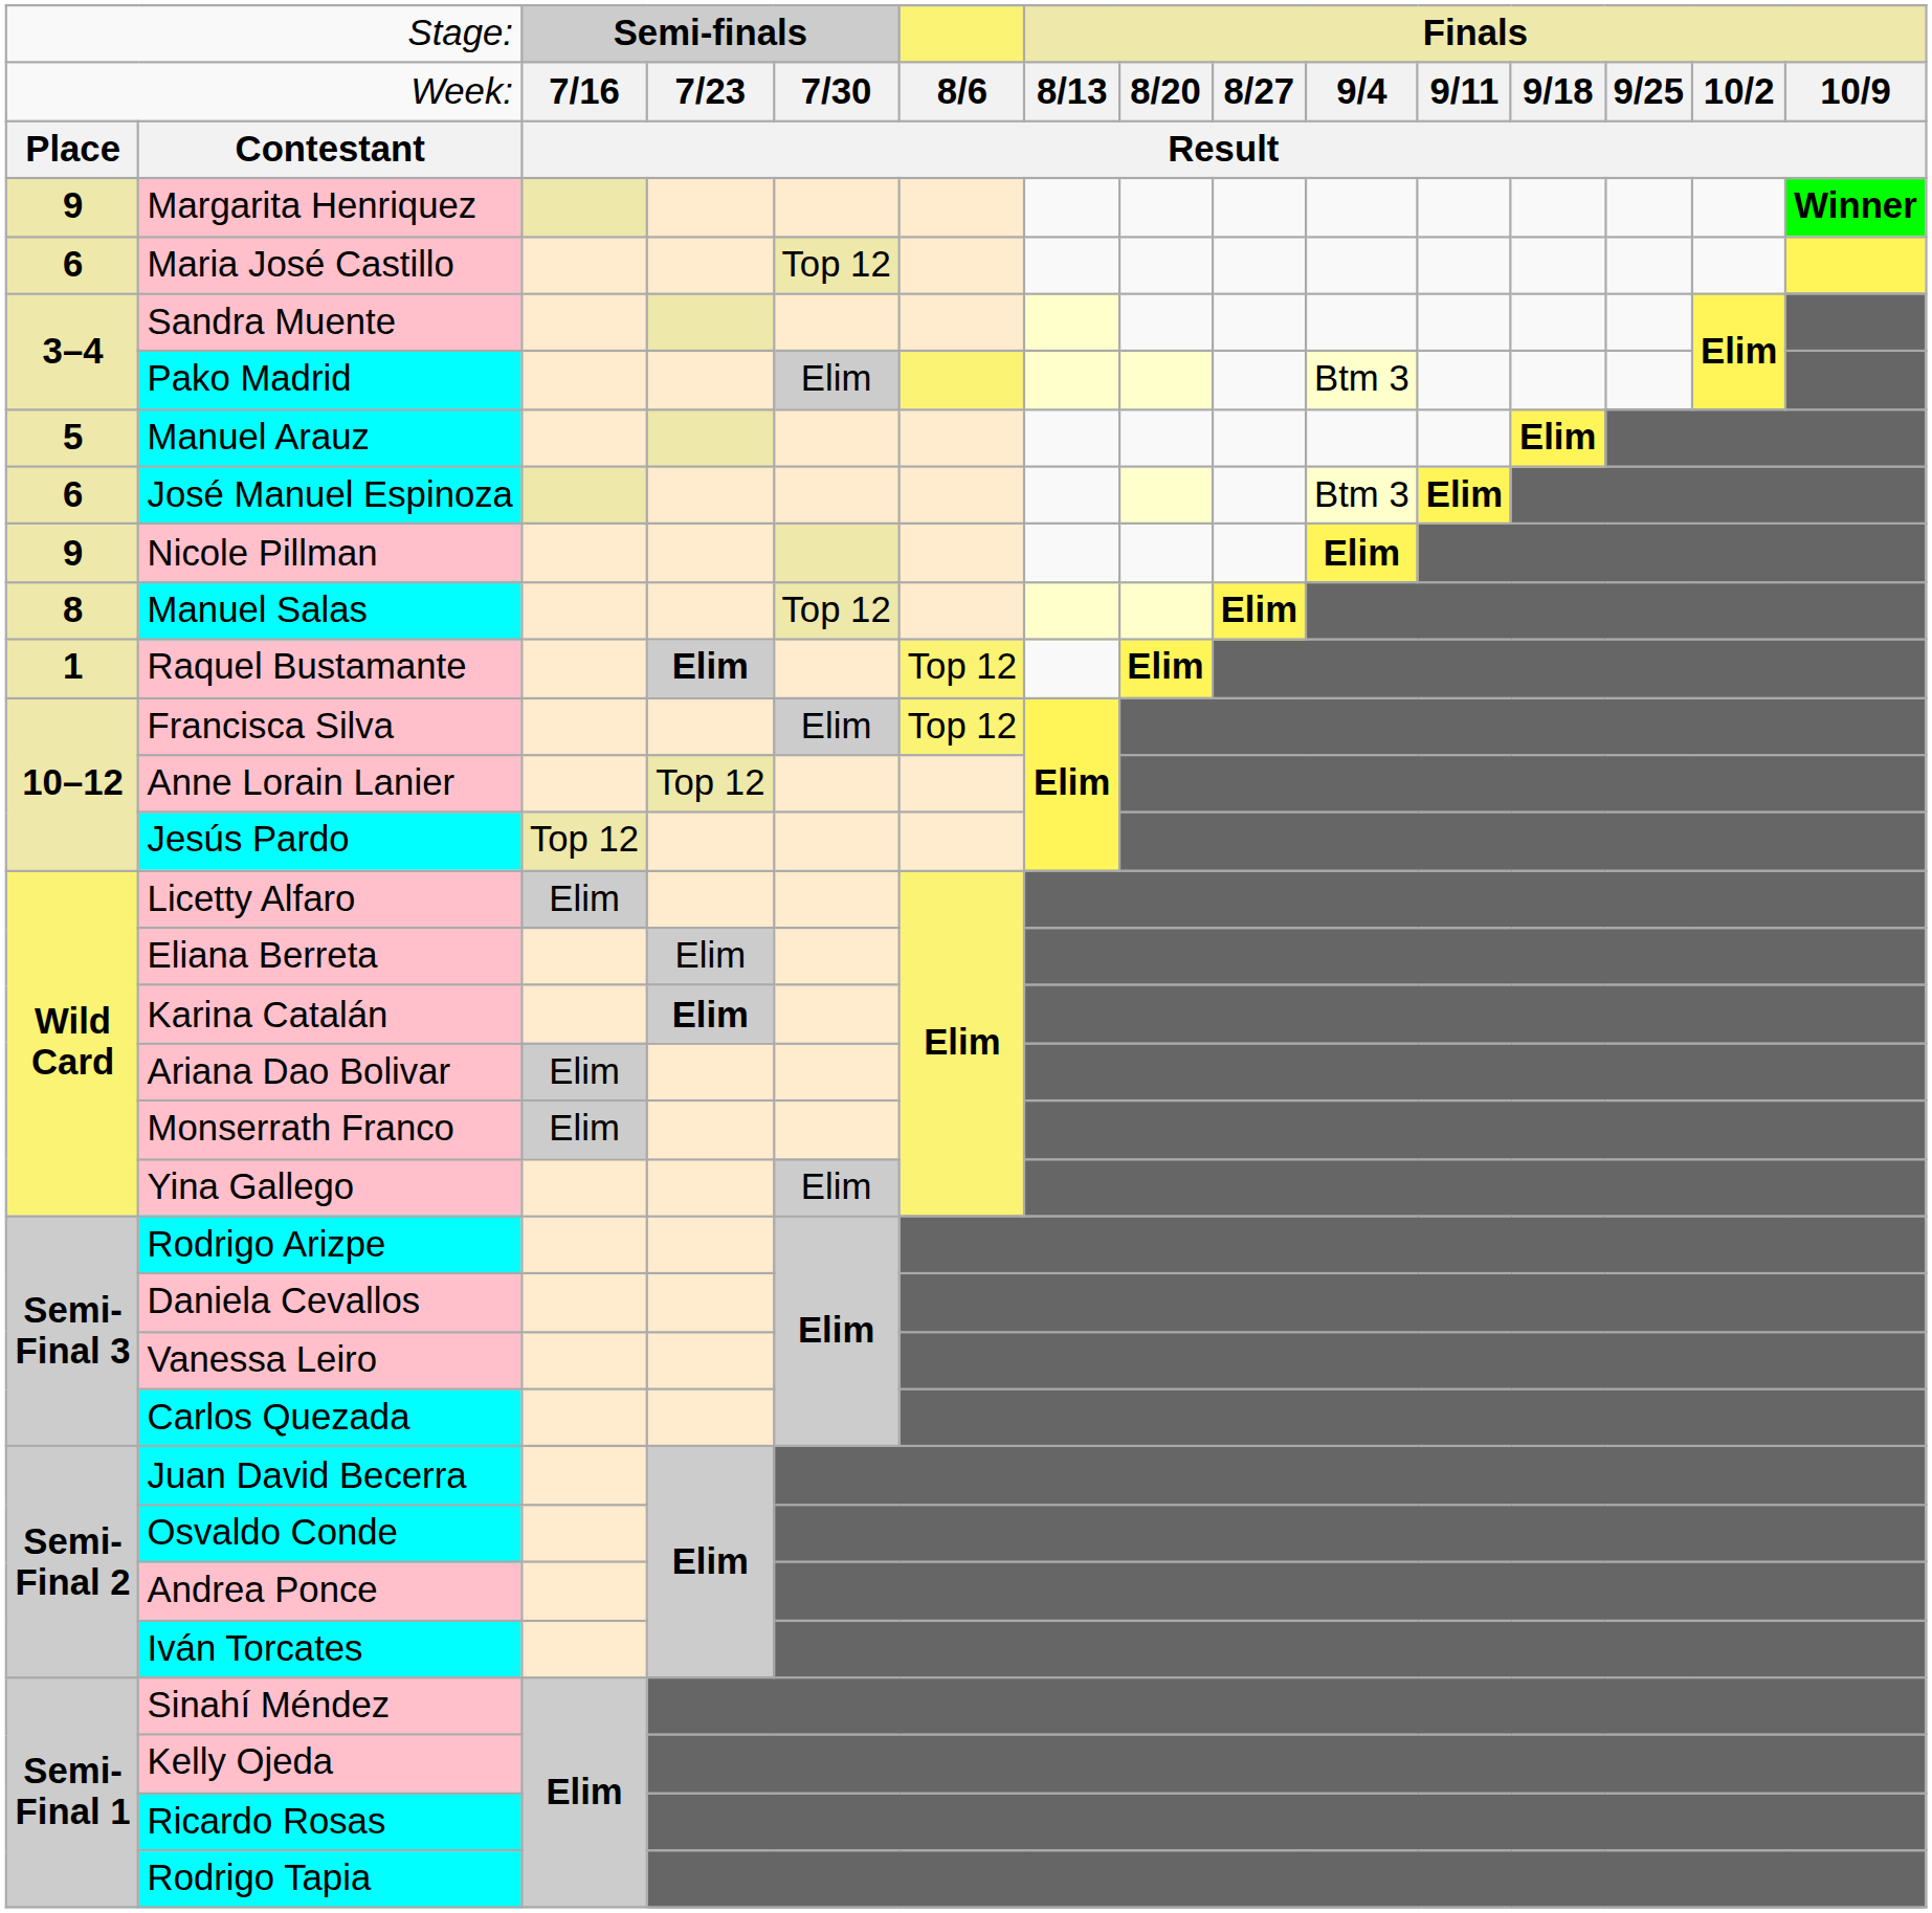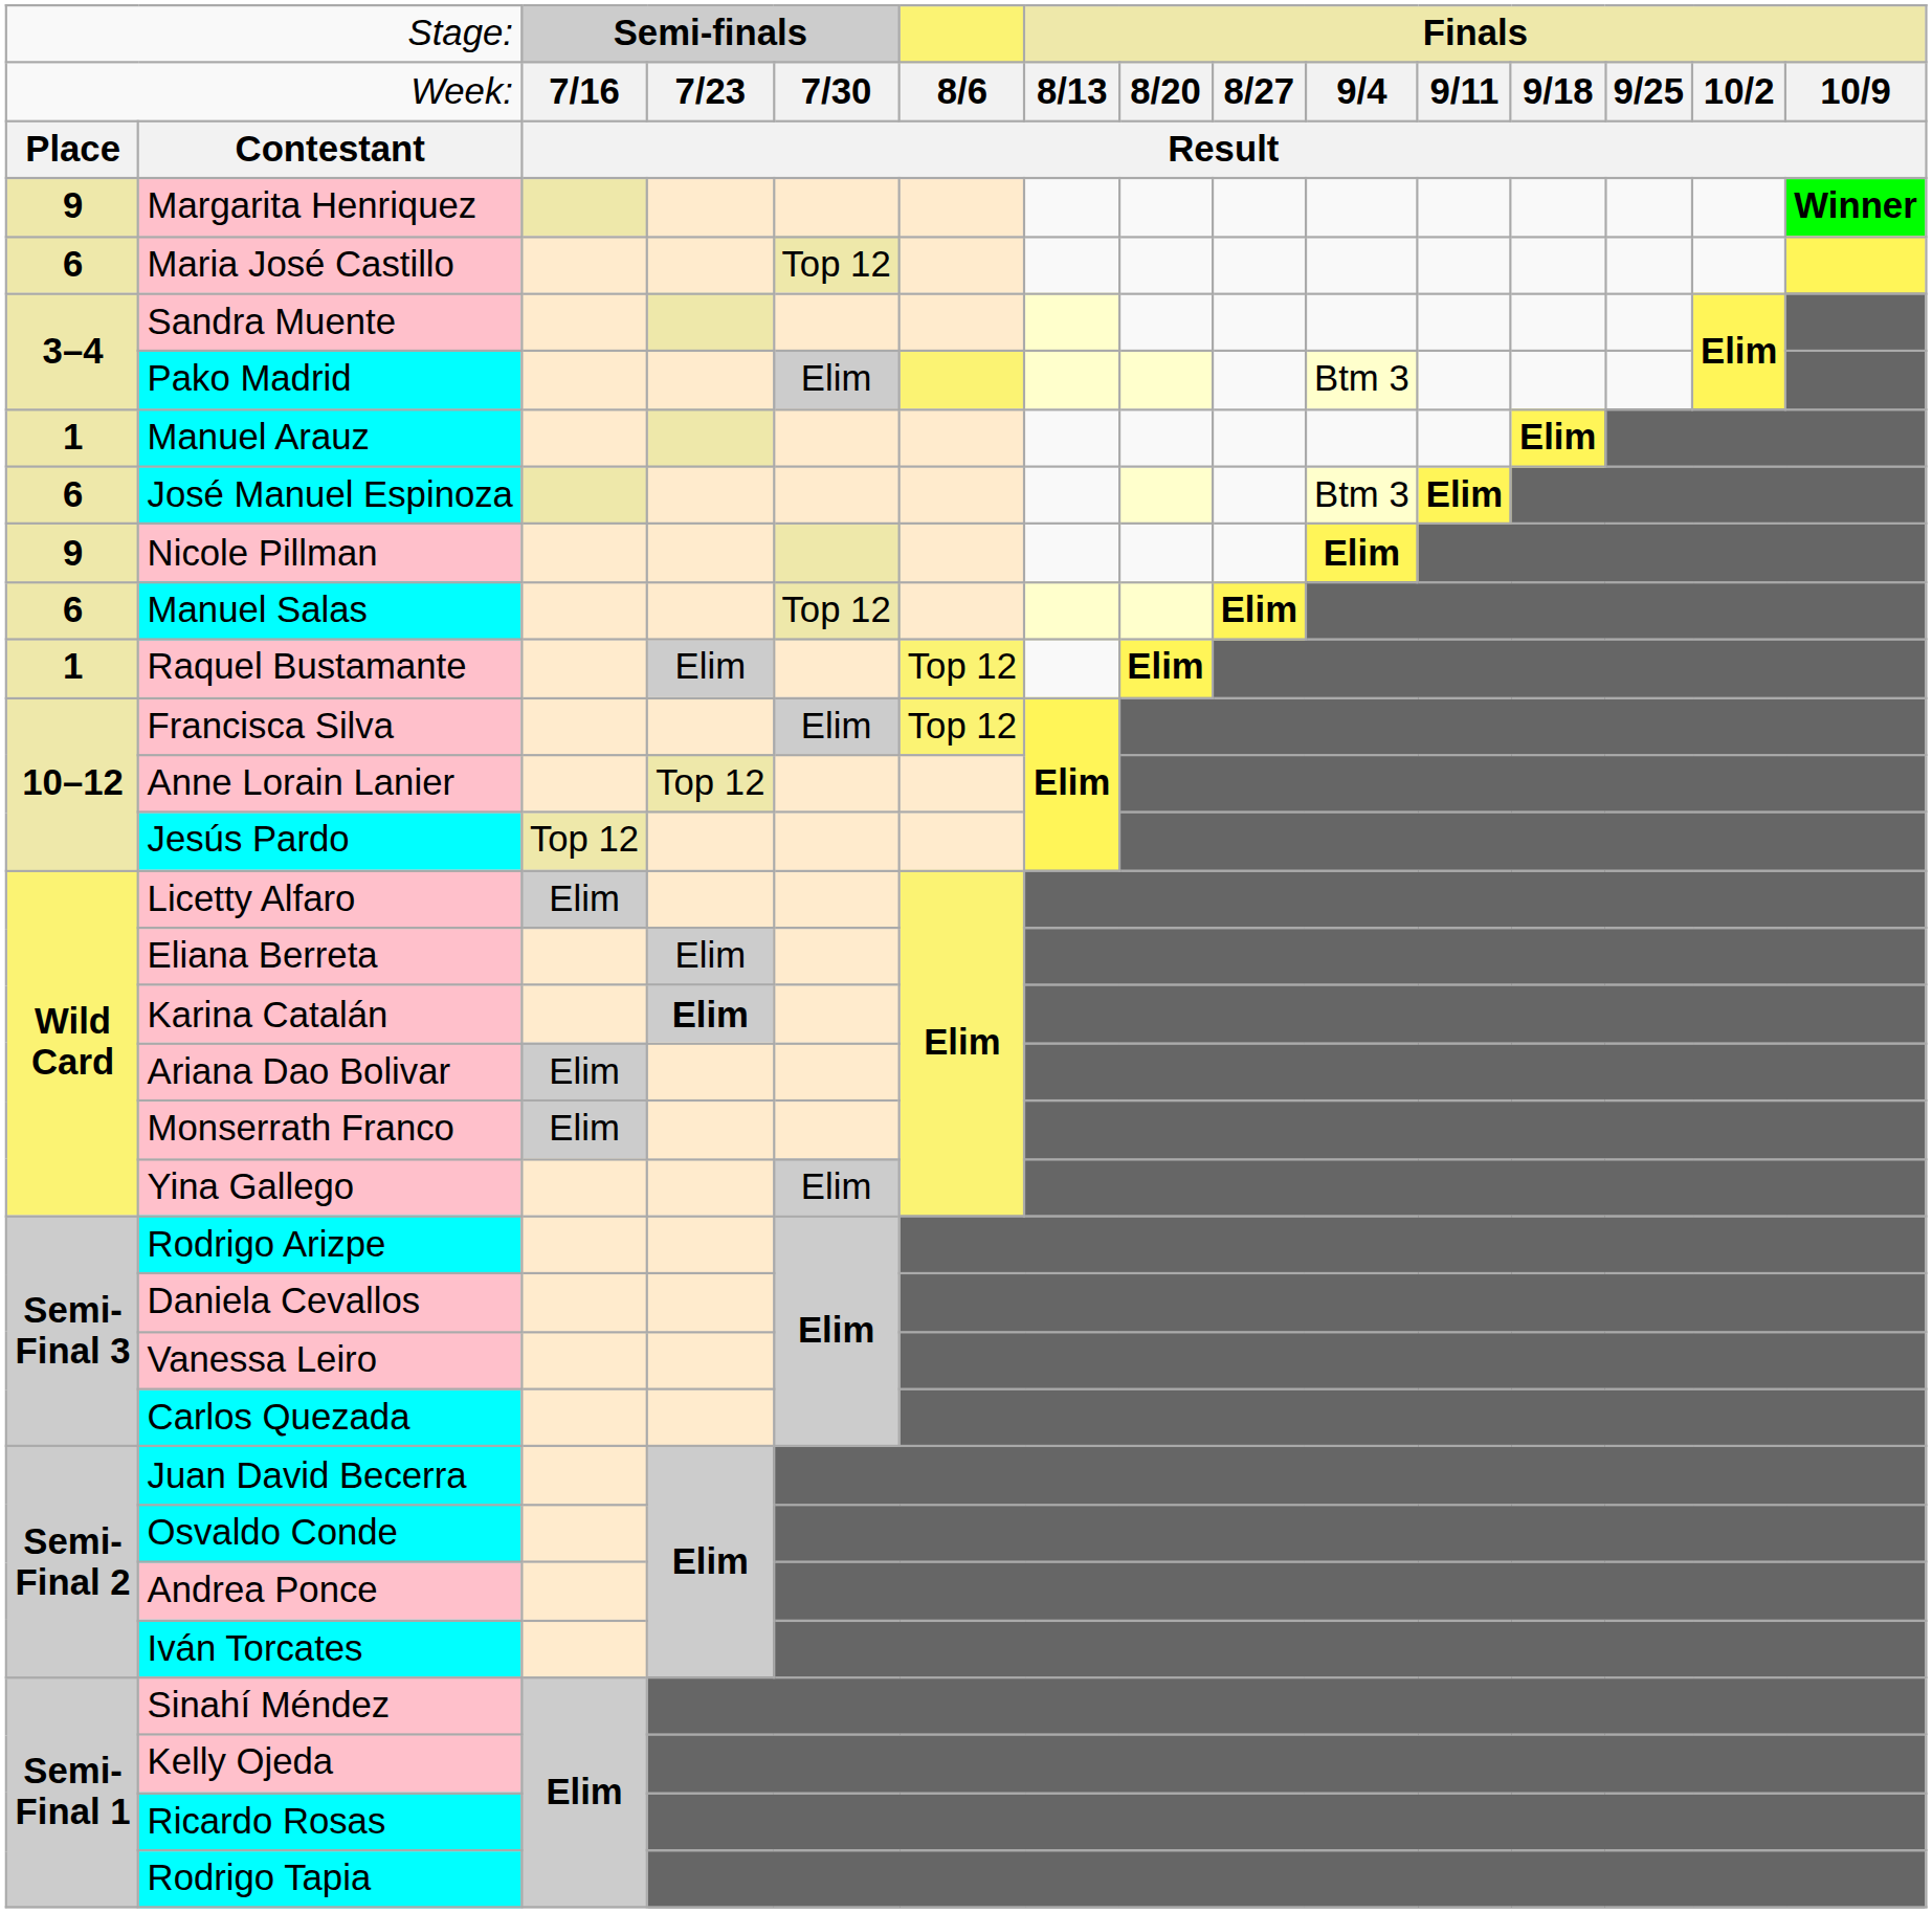Manuel Arauz | column 1: 5 -> 1
Manuel Salas | column 1: 8 -> 6
Raquel Bustamante | column 4: bold -> normal
